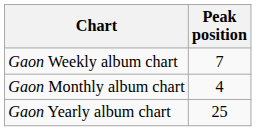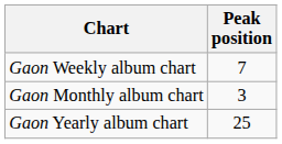Gaon Monthly album chart | Peak position: 4 -> 3
